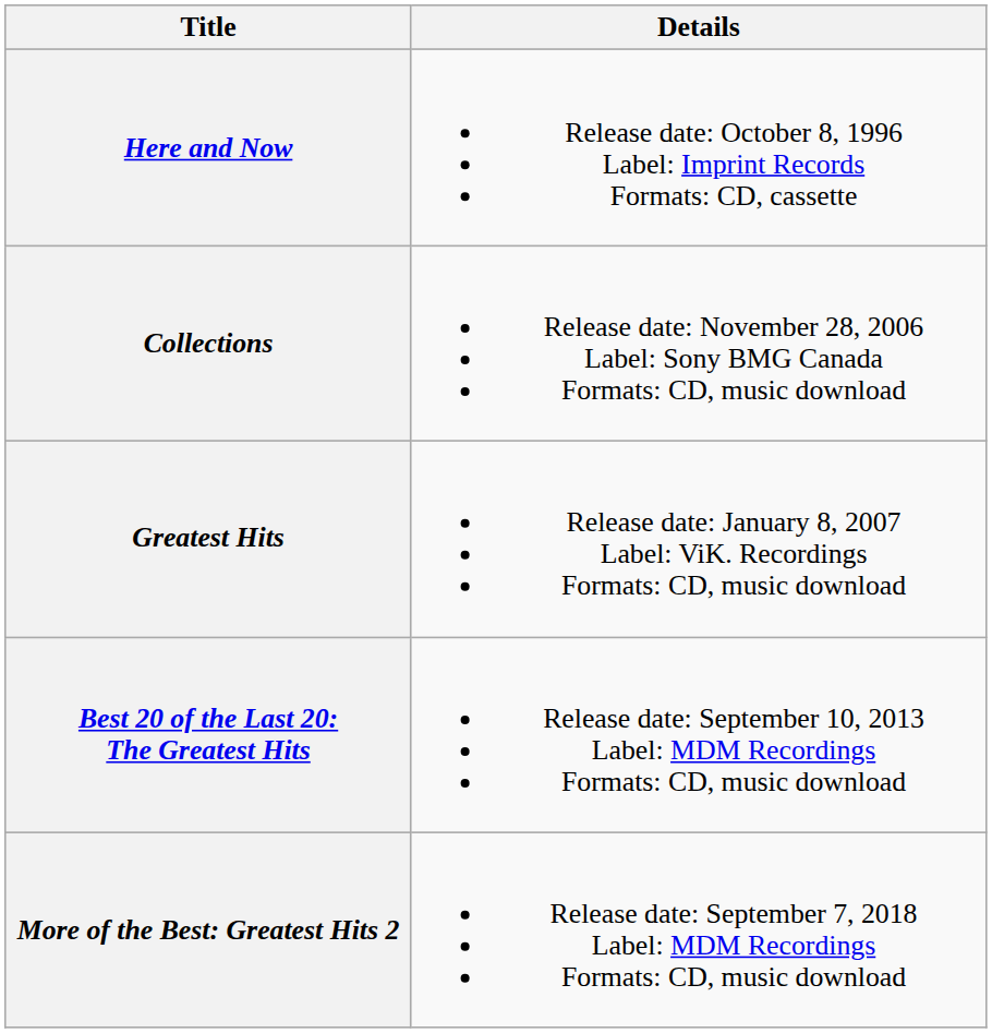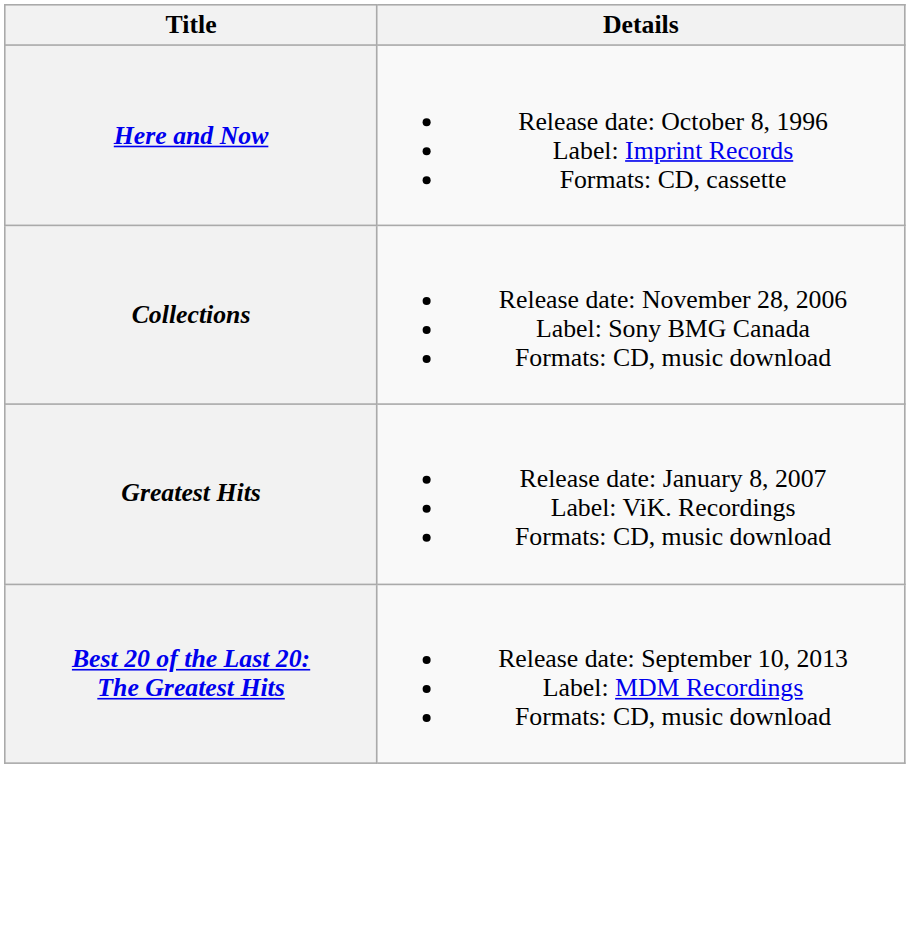- row: More of the Best: Greatest Hits 2 | Release date: September 7, 2018 Label: MDM Recordings Formats: CD, music download
